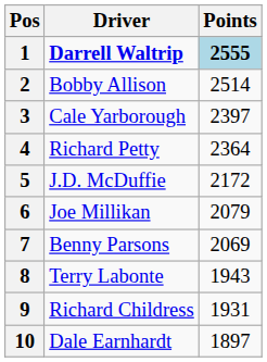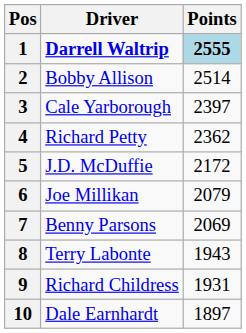4 | Points: 2364 -> 2362
